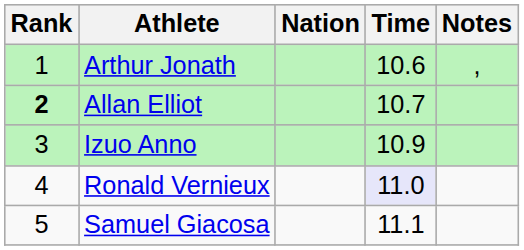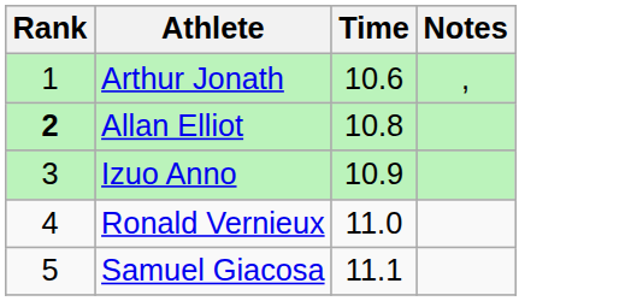- column: Nation
Allan Elliot | Time: 10.7 -> 10.8
Ronald Vernieux | Time: lavender background -> no background
